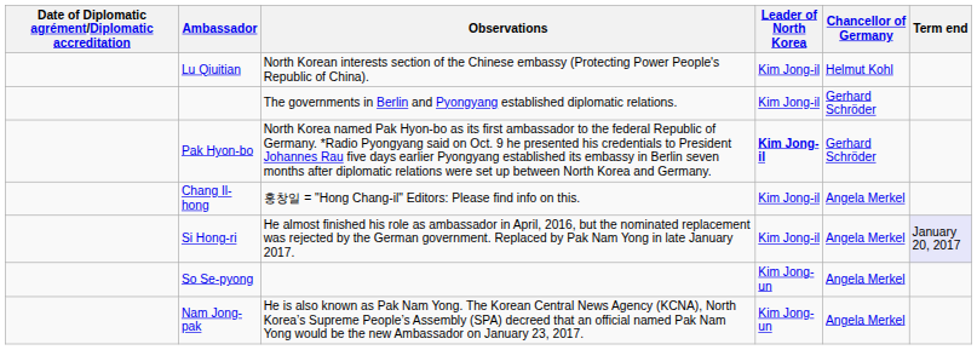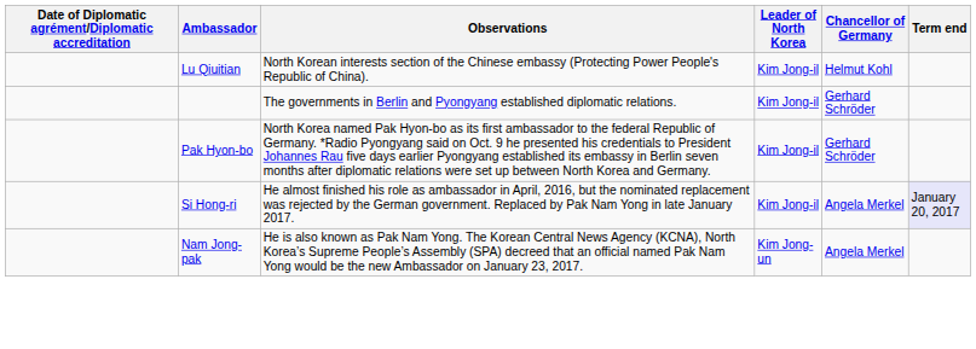Pak Hyon-bo | Leader of North Korea: bold -> normal
- row: Chang Il-hong | 홍창일 = "Hong Chang-il" Editors: Please find info on this. | Kim Jong-il | Angela Merkel
- row: So Se-pyong | Kim Jong-un | Angela Merkel
